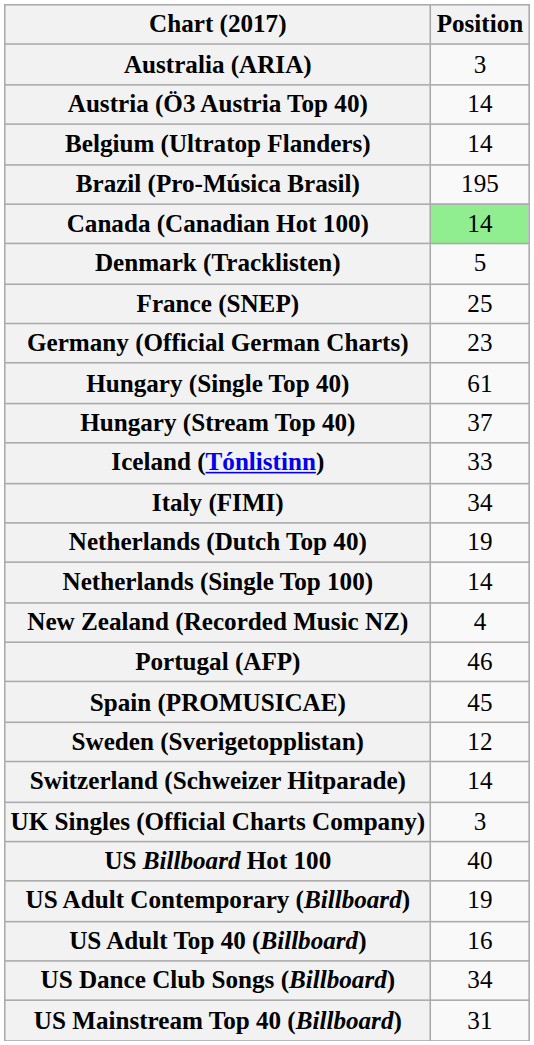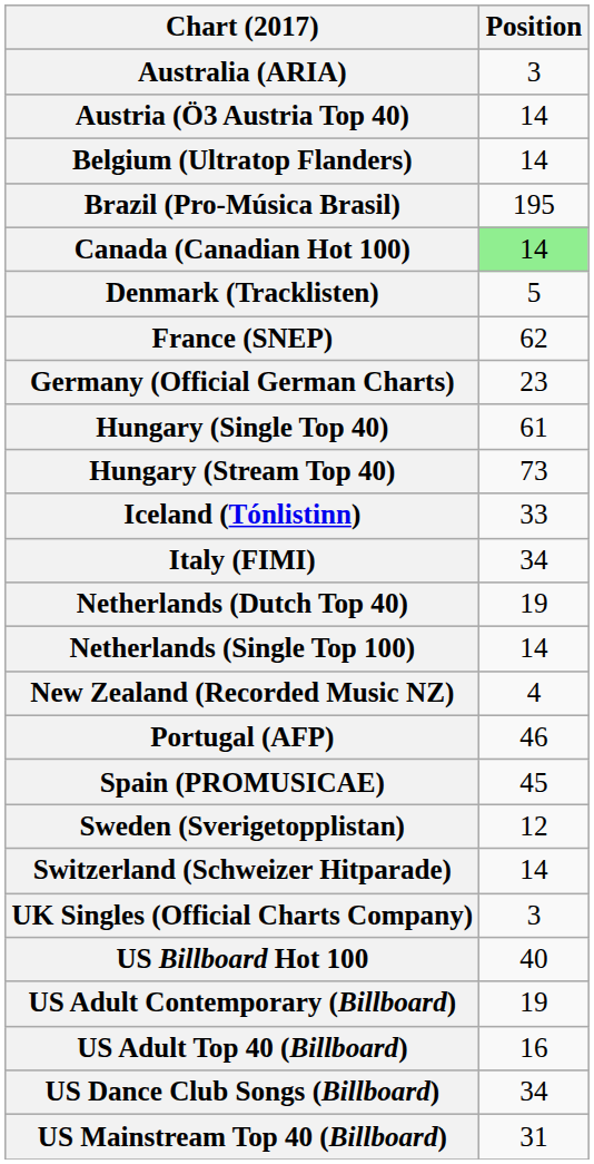France (SNEP) | Position: 25 -> 62
Hungary (Stream Top 40) | Position: 37 -> 73
